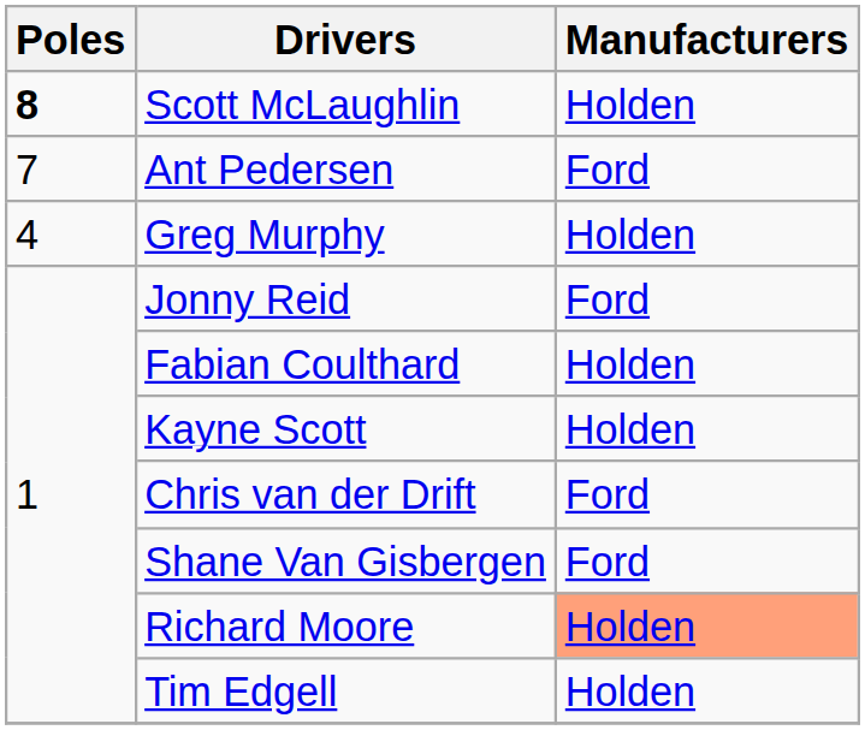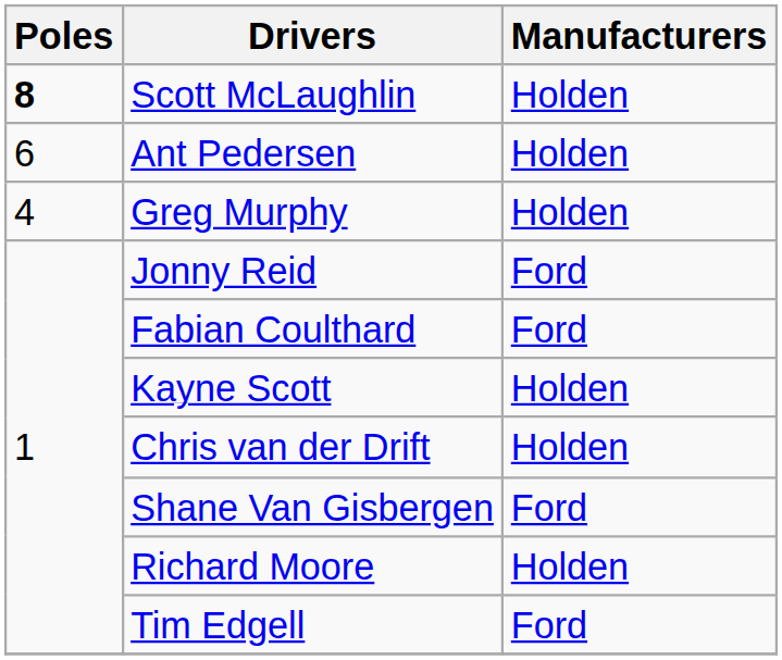Ant Pedersen | Poles: 7 -> 6
Ant Pedersen | Manufacturers: Ford -> Holden
Fabian Coulthard | Manufacturers: Holden -> Ford
Chris van der Drift | Manufacturers: Ford -> Holden
Richard Moore | Manufacturers: lightsalmon background -> no background
Tim Edgell | Manufacturers: Holden -> Ford
